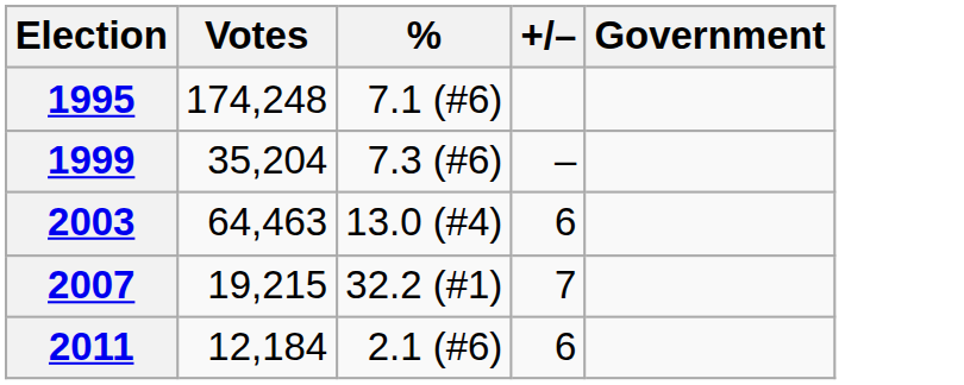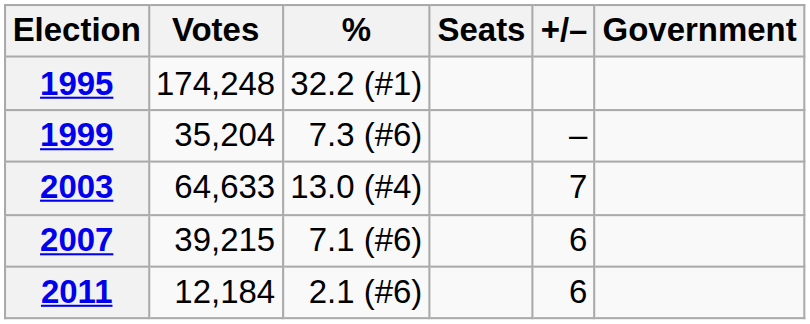+ column: Seats
1995 | %: 7.1 (#6) -> 32.2 (#1)
2003 | Votes: 64,463 -> 64,633
2003 | +/–: 6 -> 7
2007 | Votes: 19,215 -> 39,215
2007 | %: 32.2 (#1) -> 7.1 (#6)
2007 | +/–: 7 -> 6
